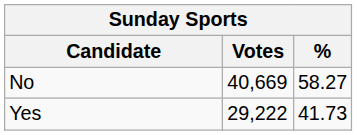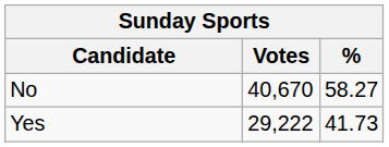No | Votes: 40,669 -> 40,670
